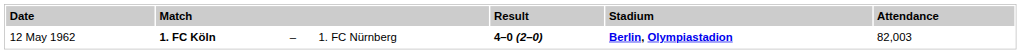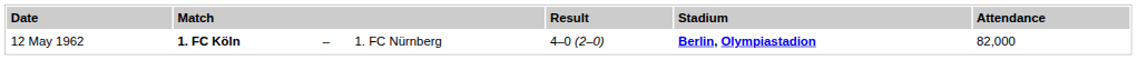12 May 1962 | column 5: bold -> normal
12 May 1962 | column 7: 82,003 -> 82,000
